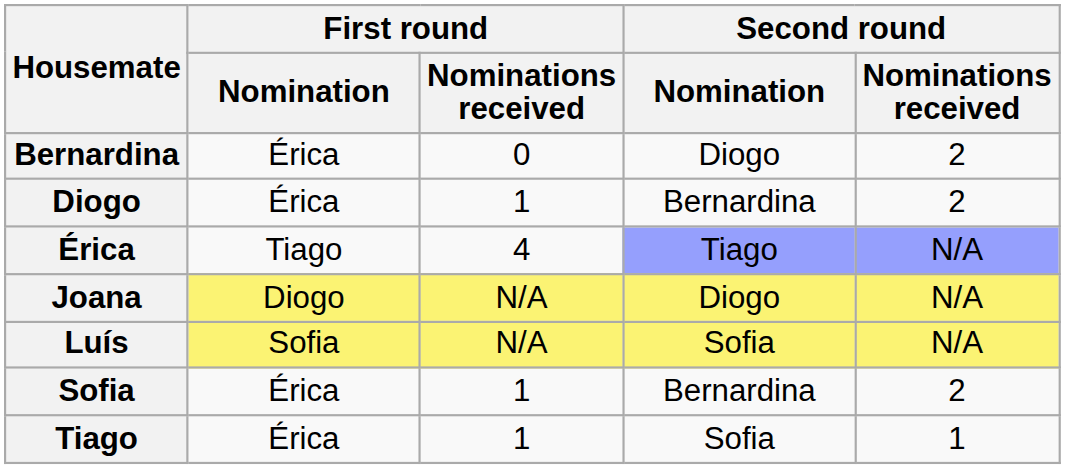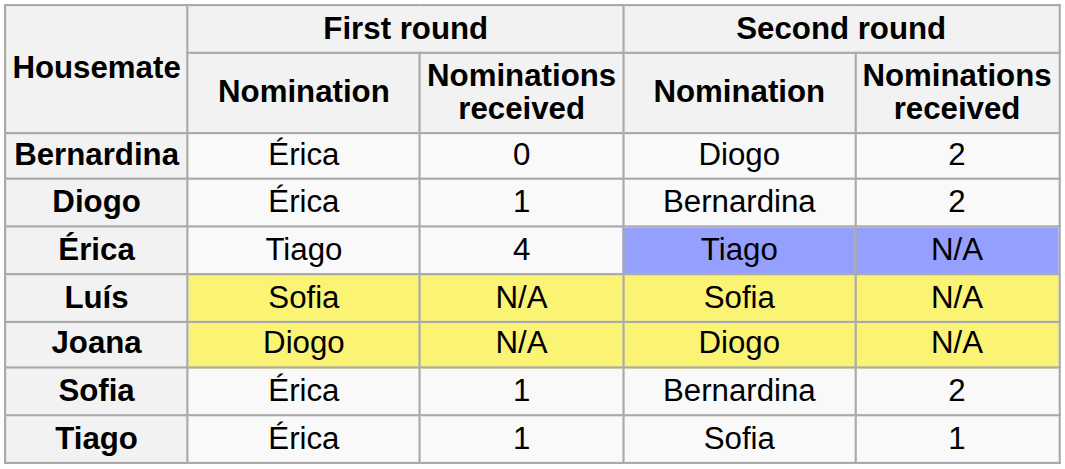rows swapped: Joana <-> Luís
